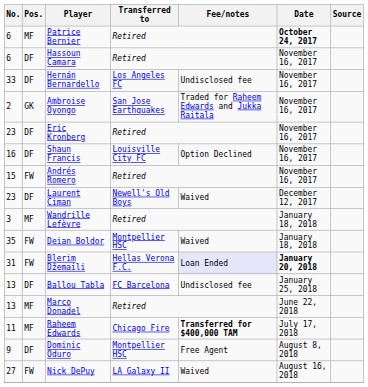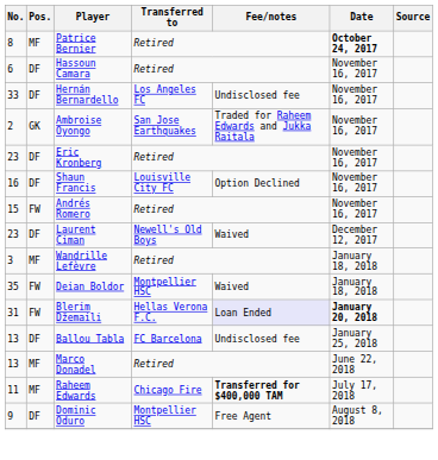Patrice Bernier | No.: 6 -> 8
- row: 27 | FW | Nick DePuy | LA Galaxy II | Waived | August 16, 2018
